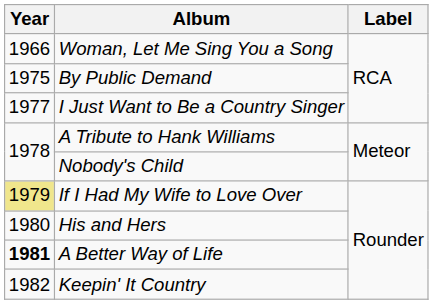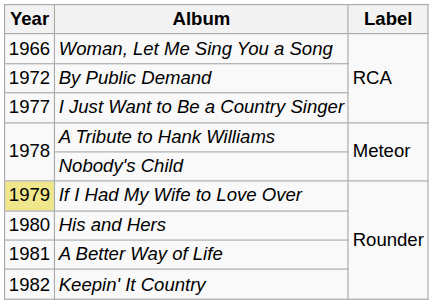By Public Demand | Year: 1975 -> 1972
A Better Way of Life | Year: bold -> normal
